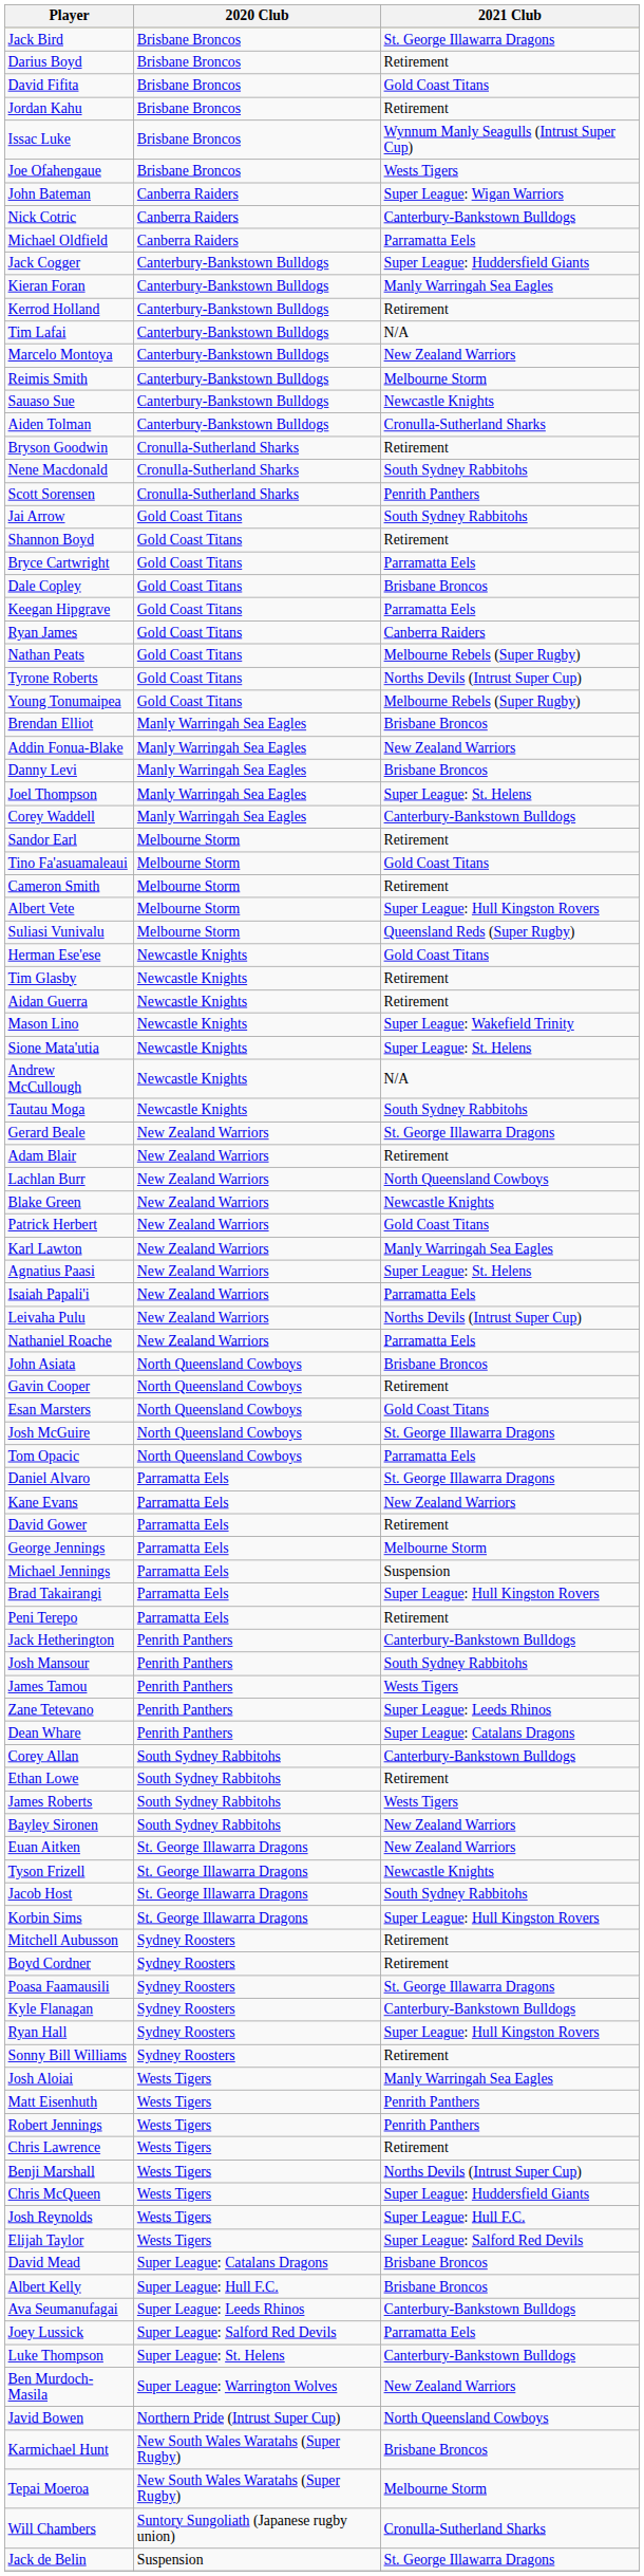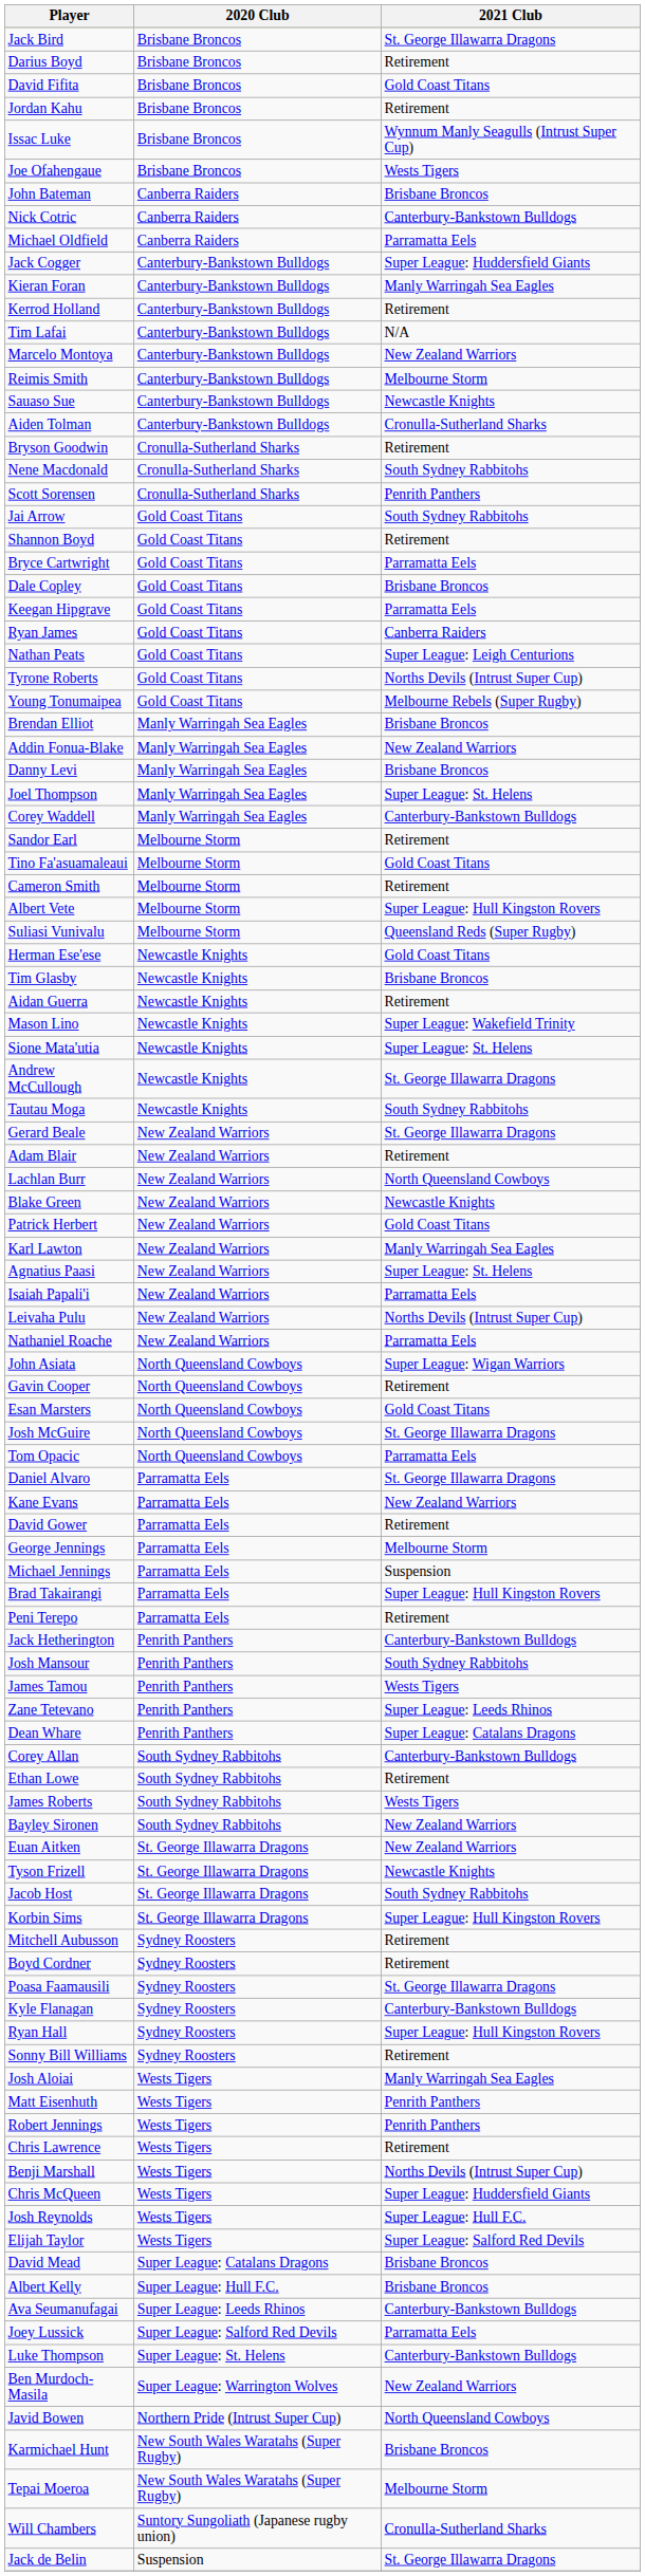John Bateman | 2021 Club: Super League: Wigan Warriors -> Brisbane Broncos
Nathan Peats | 2021 Club: Melbourne Rebels (Super Rugby) -> Super League: Leigh Centurions
Tim Glasby | 2021 Club: Retirement -> Brisbane Broncos
Andrew McCullough | 2021 Club: N/A -> St. George Illawarra Dragons
John Asiata | 2021 Club: Brisbane Broncos -> Super League: Wigan Warriors
